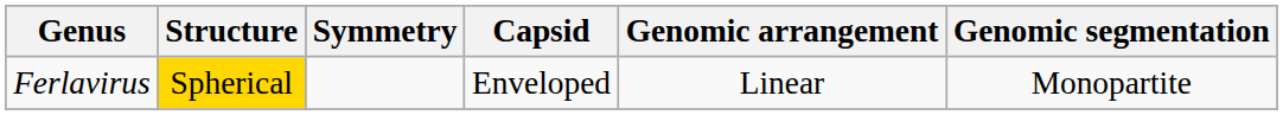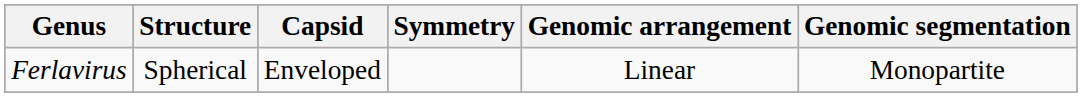columns swapped: Symmetry <-> Capsid
Ferlavirus | Structure: gold background -> no background
